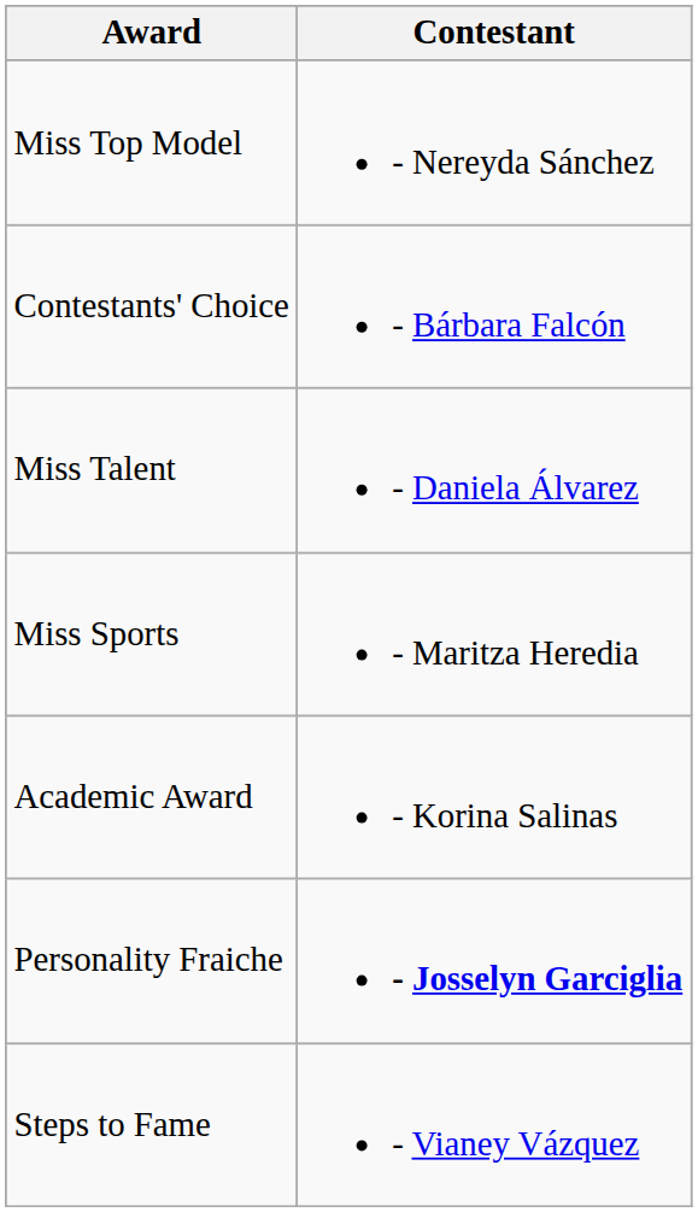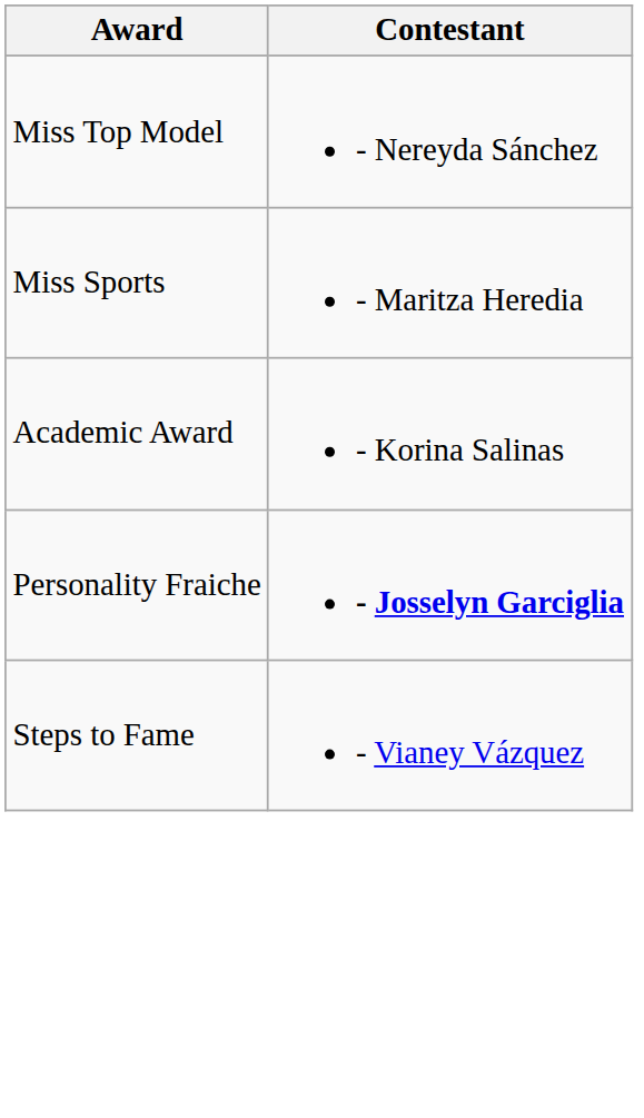- row: Contestants' Choice | - Bárbara Falcón
- row: Miss Talent | - Daniela Álvarez
